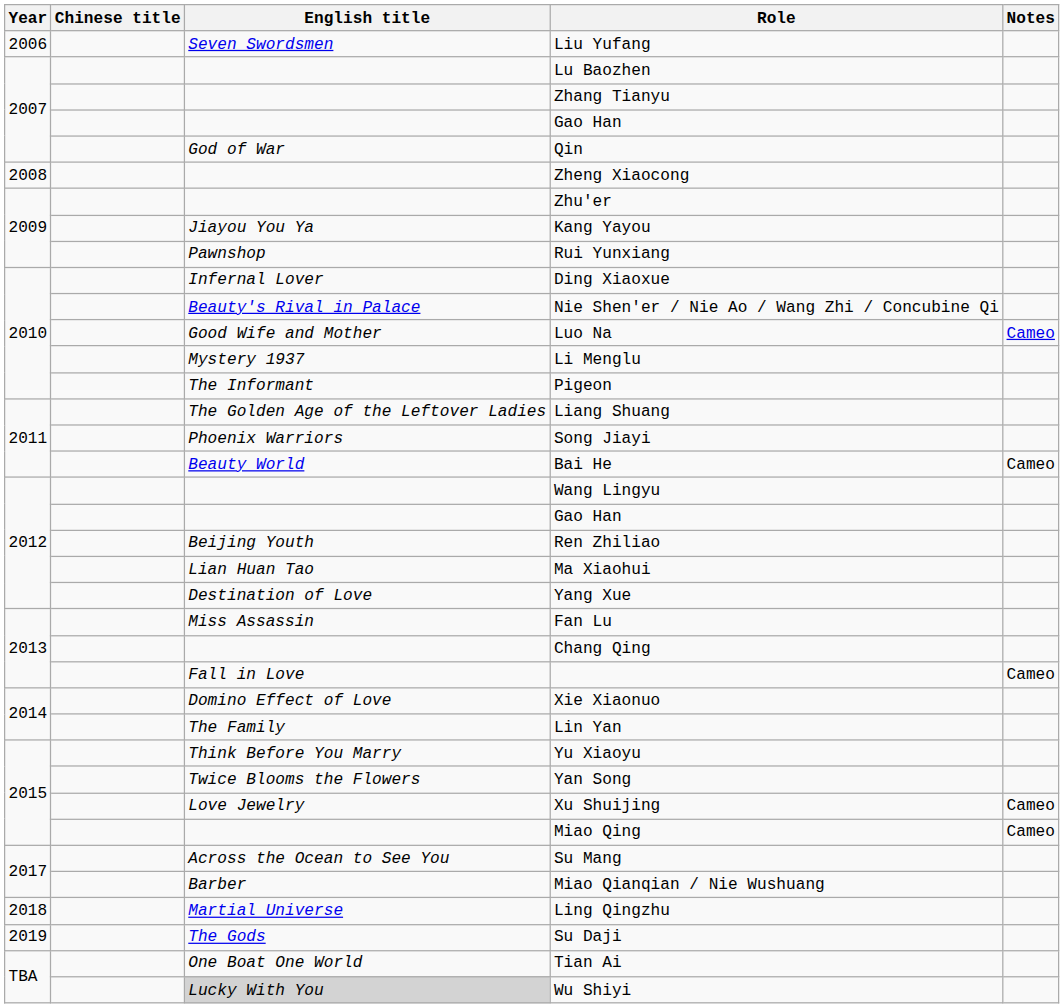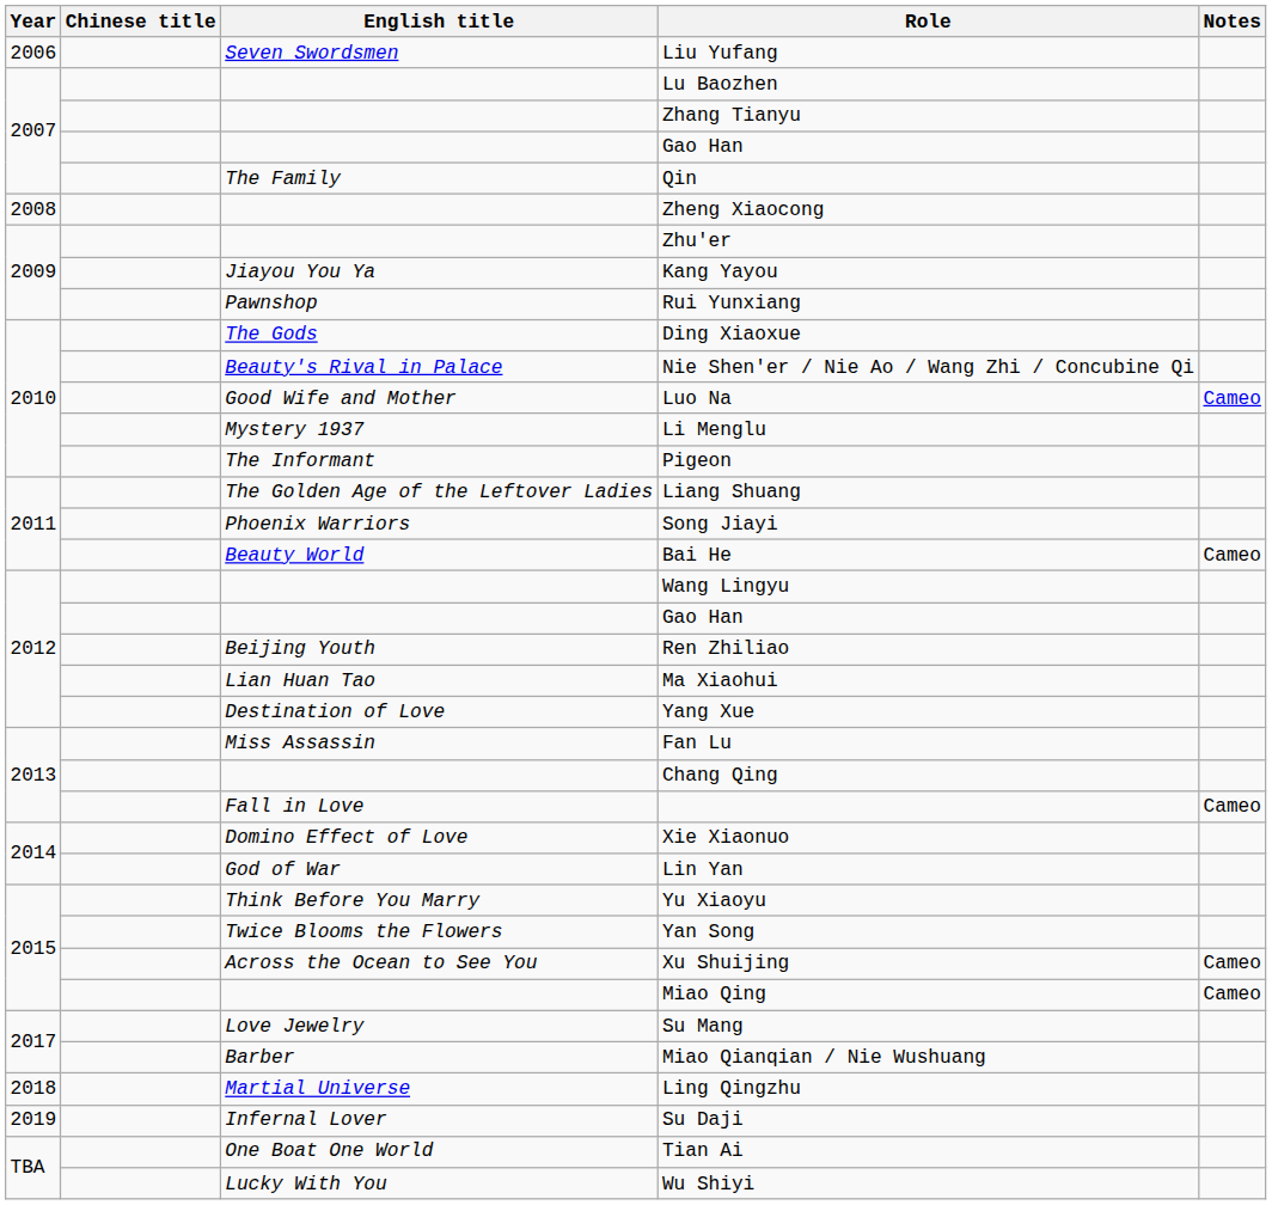Qin | English title: God of War -> The Family
Ding Xiaoxue | English title: Infernal Lover -> The Gods
Lin Yan | English title: The Family -> God of War
Xu Shuijing | English title: Love Jewelry -> Across the Ocean to See You
Su Mang | English title: Across the Ocean to See You -> Love Jewelry
Su Daji | English title: The Gods -> Infernal Lover
Wu Shiyi | English title: lightgrey background -> no background
